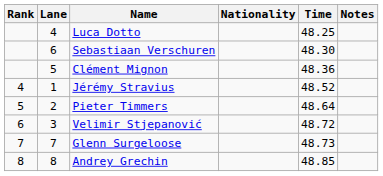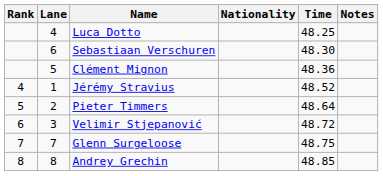Glenn Surgeloose | Time: 48.73 -> 48.75
